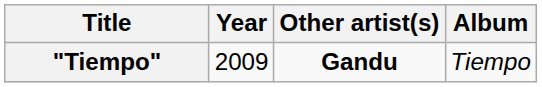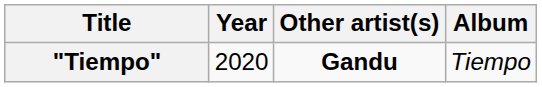"Tiempo" | Year: 2009 -> 2020
